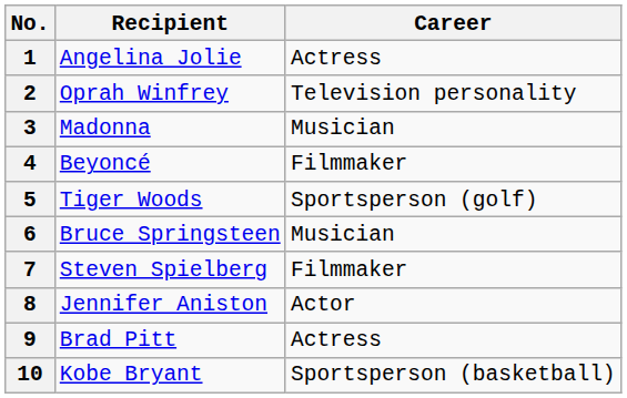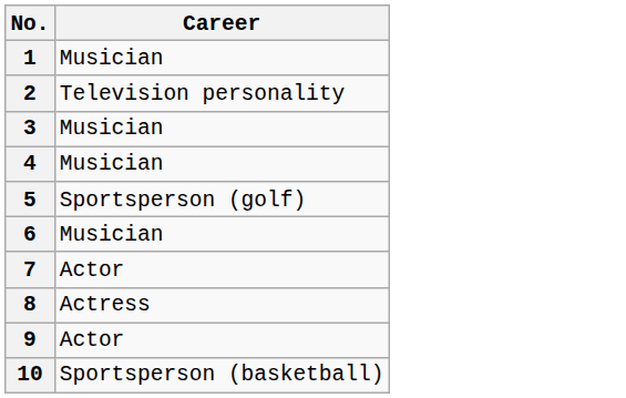- column: Recipient | Angelina Jolie | Oprah Winfrey | Madonna | Beyoncé | Tiger Woods | Bruce Springsteen | Steven Spielberg | Jennifer Aniston | Brad Pitt | Kobe Bryant
1 | Career: Actress -> Musician
4 | Career: Filmmaker -> Musician
7 | Career: Filmmaker -> Actor
8 | Career: Actor -> Actress
9 | Career: Actress -> Actor
